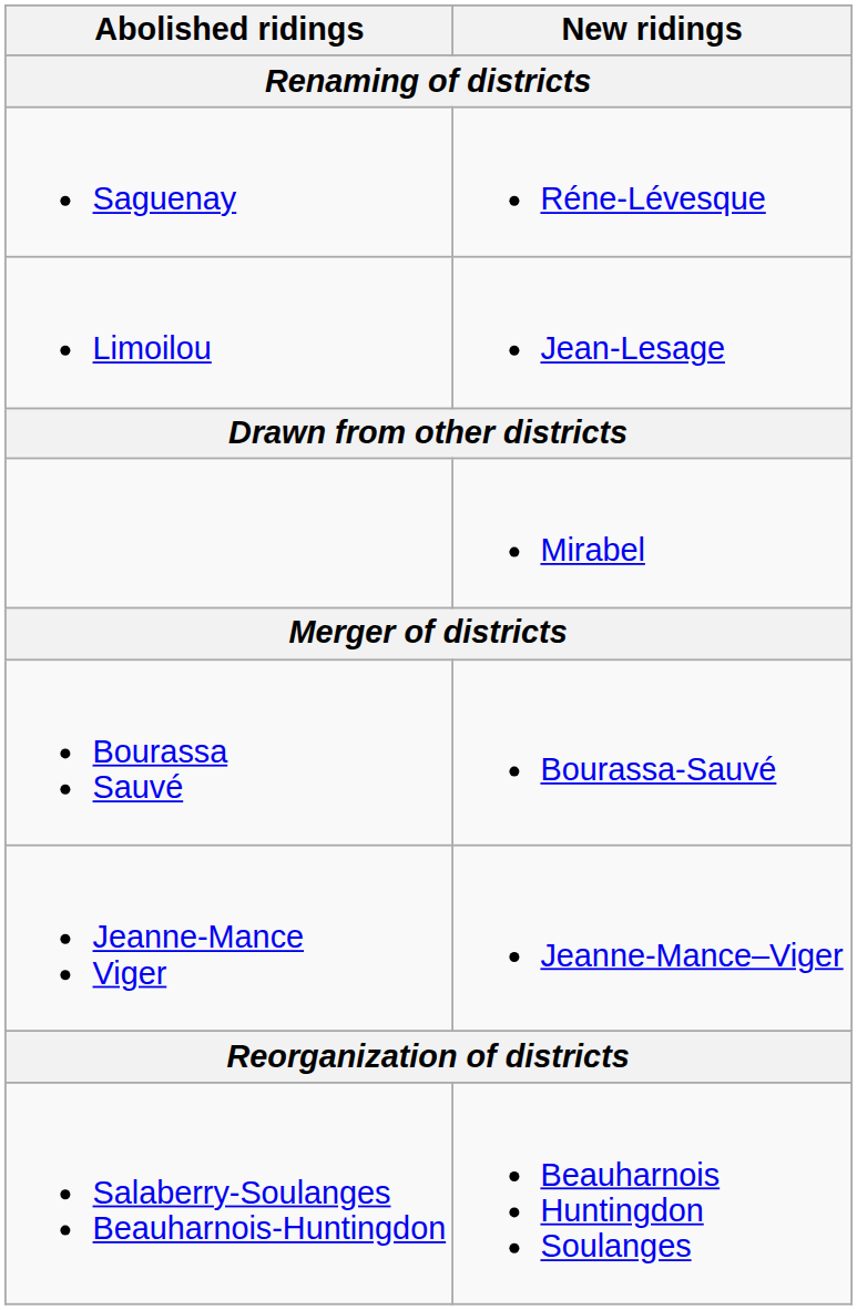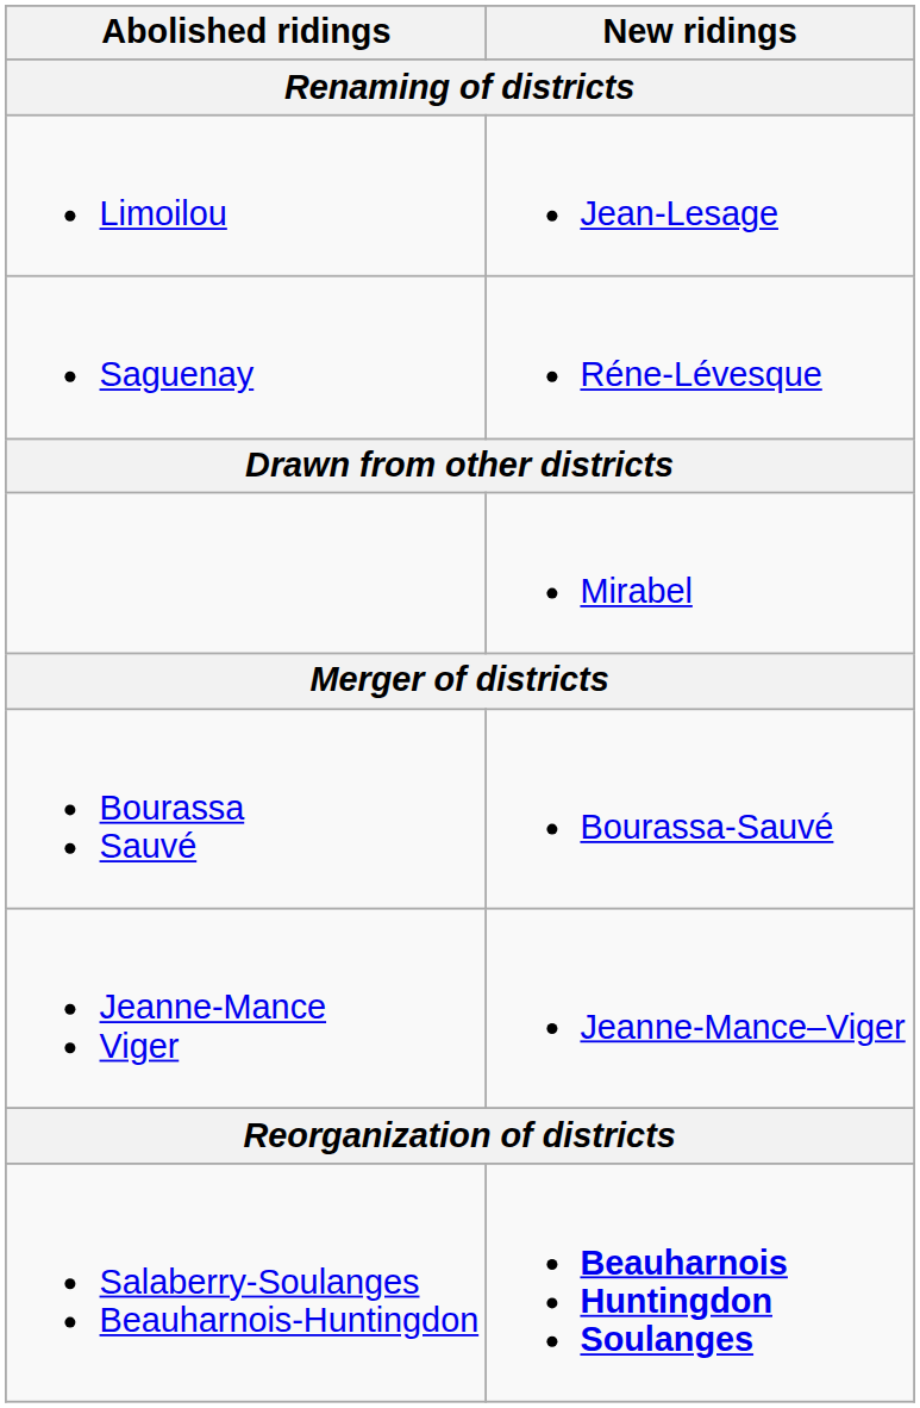rows swapped: Limoilou <-> Saguenay
Salaberry-Soulanges Beauharnois-Huntingdon | New ridings: normal -> bold
